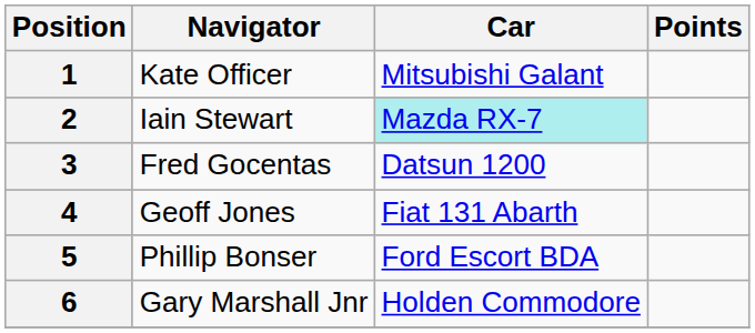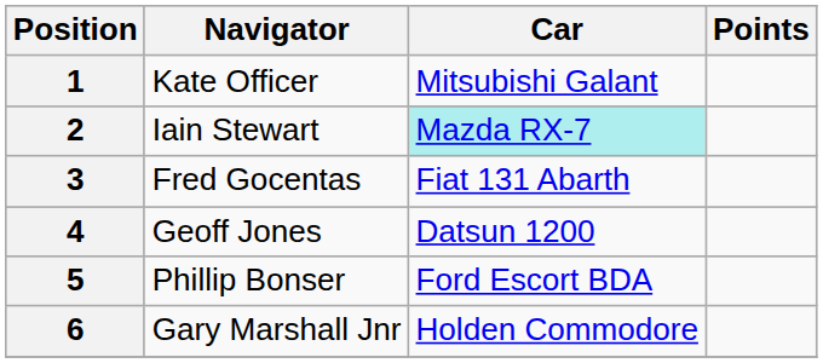3 | Car: Datsun 1200 -> Fiat 131 Abarth
4 | Car: Fiat 131 Abarth -> Datsun 1200
